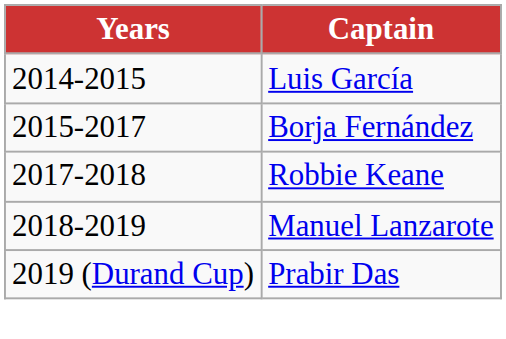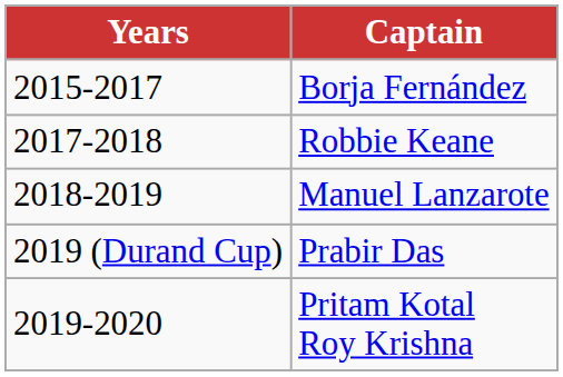- row: 2014-2015 | Luis García
+ row: 2019-2020 | Pritam Kotal Roy Krishna
